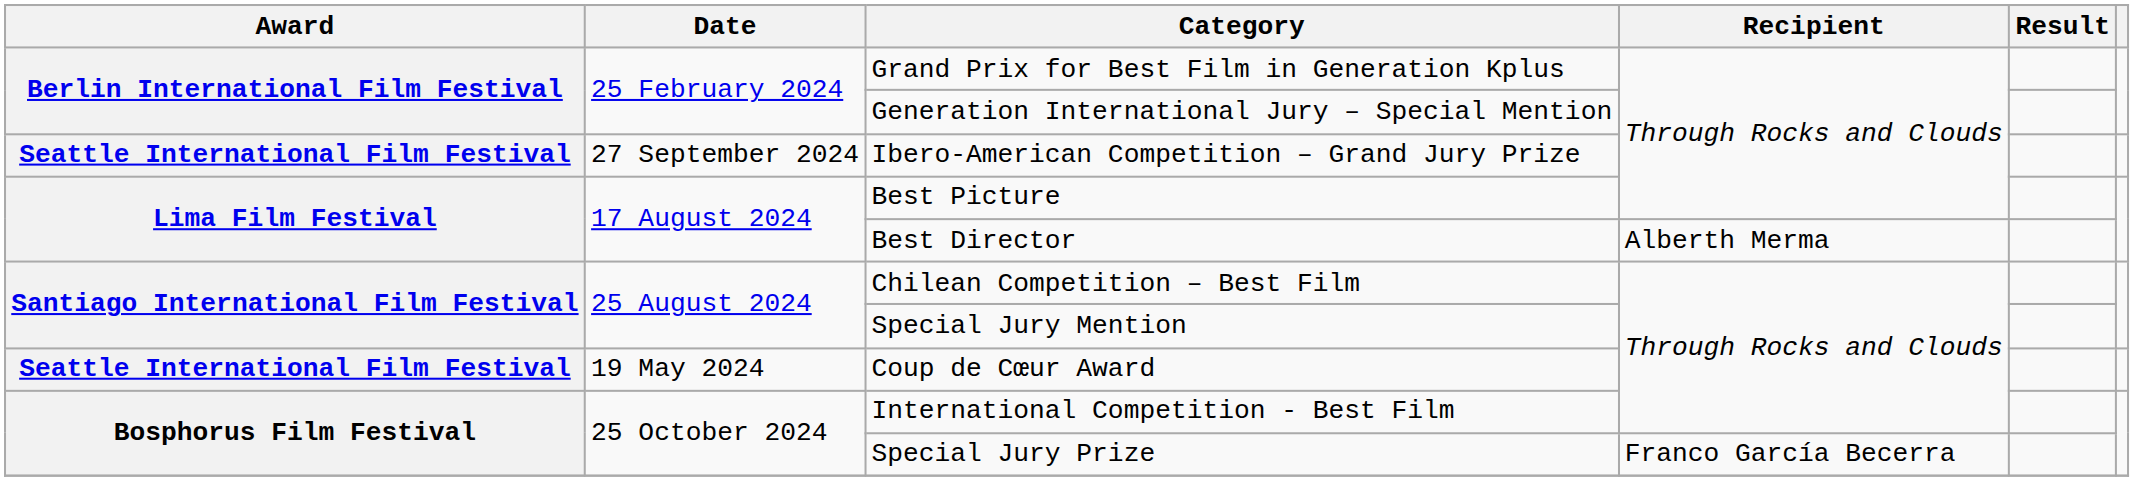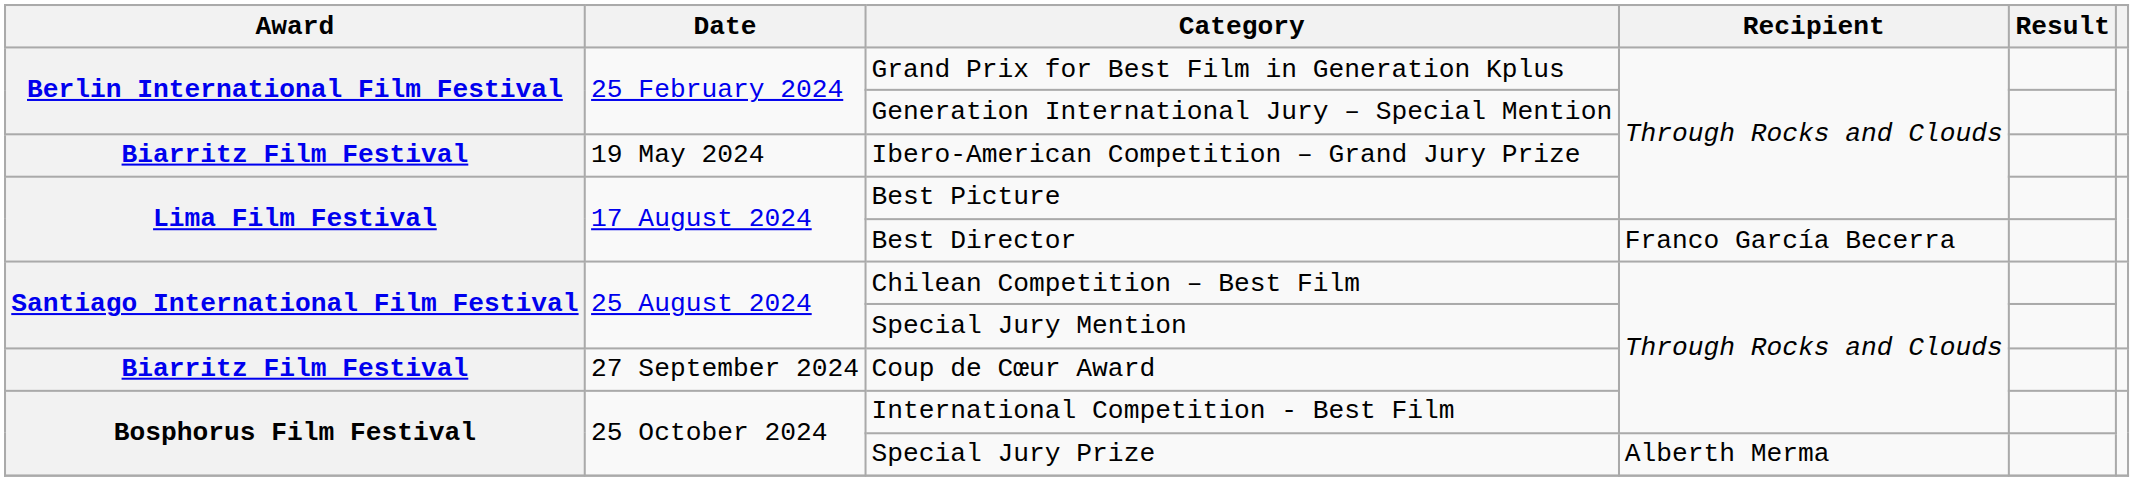Ibero-American Competition – Grand Jury Prize | Award: Seattle International Film Festival -> Biarritz Film Festival
Ibero-American Competition – Grand Jury Prize | Date: 27 September 2024 -> 19 May 2024
Best Director | Recipient: Alberth Merma -> Franco García Becerra
Coup de Cœur Award | Award: Seattle International Film Festival -> Biarritz Film Festival
Coup de Cœur Award | Date: 19 May 2024 -> 27 September 2024
Special Jury Prize | Recipient: Franco García Becerra -> Alberth Merma
